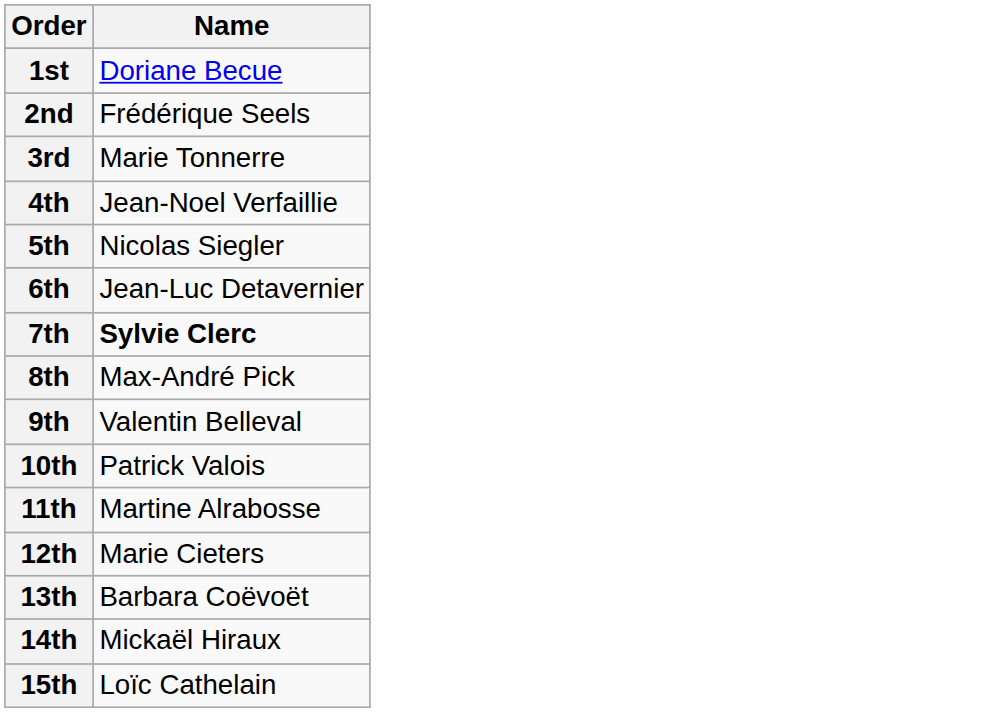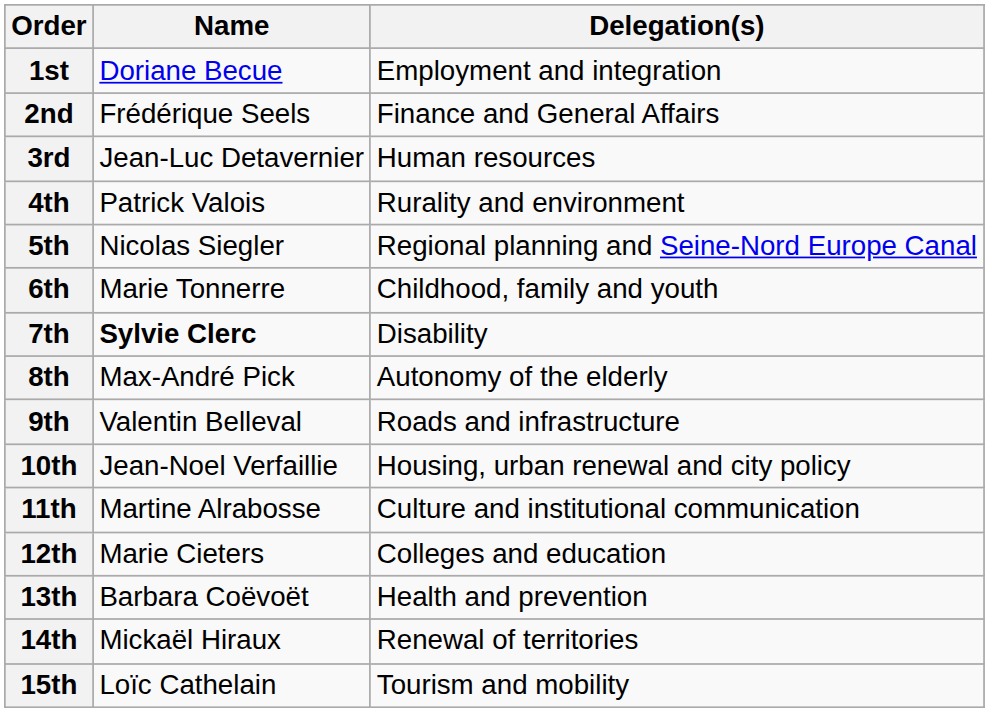+ column: Delegation(s) | Employment and integration | Finance and General Affairs | Human resources | Rurality and environment | Regional planning and Seine-Nord Europe Canal | Childhood, family and youth | Disability | Autonomy of the elderly | Roads and infrastructure | Housing, urban renewal and city policy | Culture and institutional communication | Colleges and education | Health and prevention | Renewal of territories | Tourism and mobility
3rd | Name: Marie Tonnerre -> Jean-Luc Detavernier
4th | Name: Jean-Noel Verfaillie -> Patrick Valois
6th | Name: Jean-Luc Detavernier -> Marie Tonnerre
10th | Name: Patrick Valois -> Jean-Noel Verfaillie
